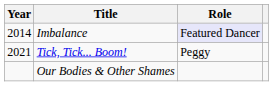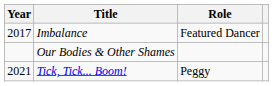Imbalance | Year: 2014 -> 2017
Imbalance | Role: lavender background -> no background
rows swapped: Tick, Tick... Boom! <-> Our Bodies & Other Shames
